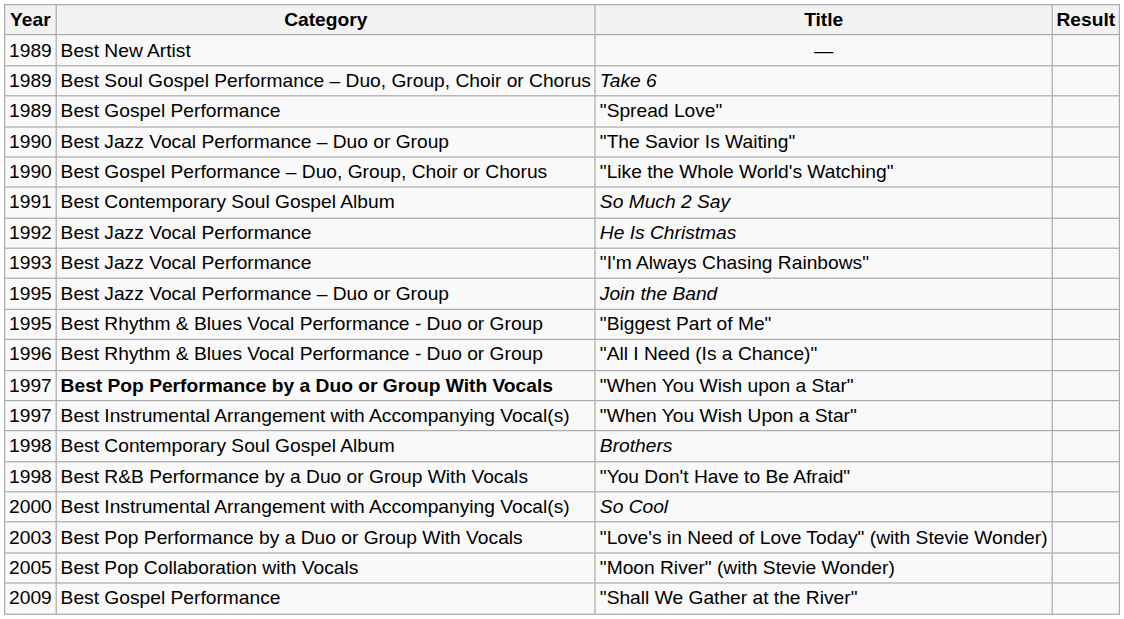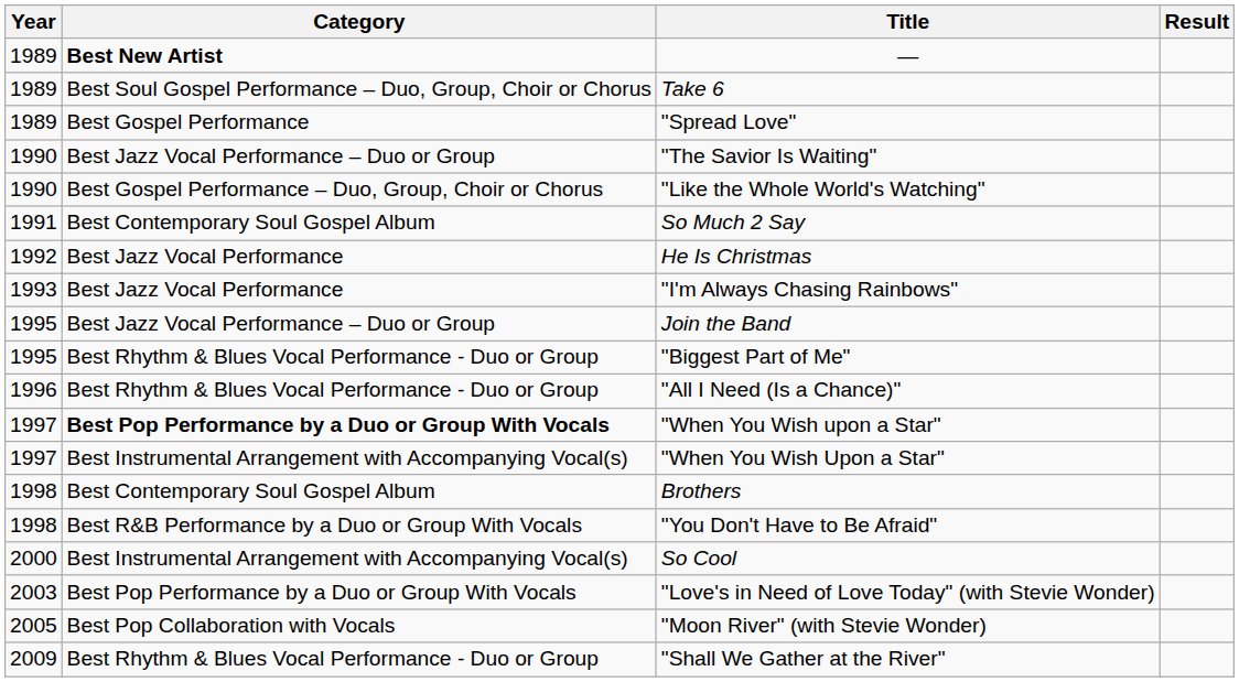— | Category: normal -> bold
"Shall We Gather at the River" | Category: Best Gospel Performance -> Best Rhythm & Blues Vocal Performance - Duo or Group
